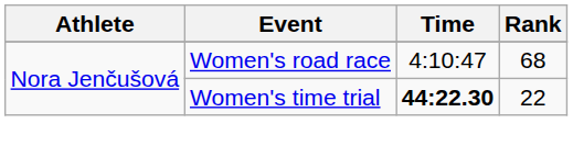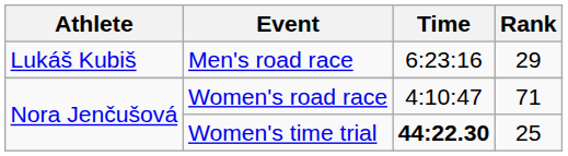+ row: Lukáš Kubiš | Men's road race | 6:23:16 | 29
Women's road race | Rank: 68 -> 71
Women's time trial | Rank: 22 -> 25
